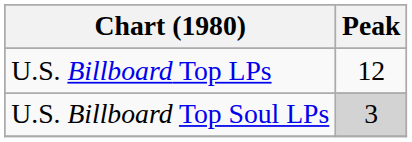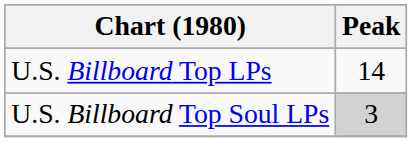U.S. Billboard Top LPs | Peak: 12 -> 14
